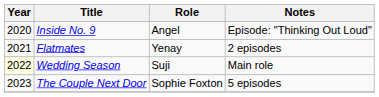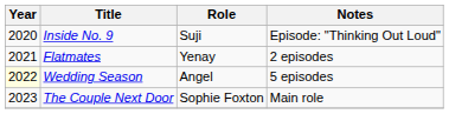Inside No. 9 | Role: Angel -> Suji
Wedding Season | Role: Suji -> Angel
Wedding Season | Notes: Main role -> 5 episodes
The Couple Next Door | Notes: 5 episodes -> Main role
